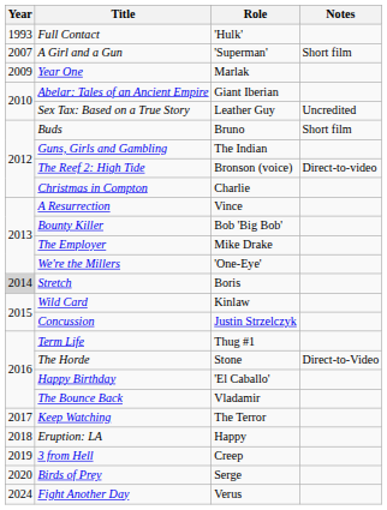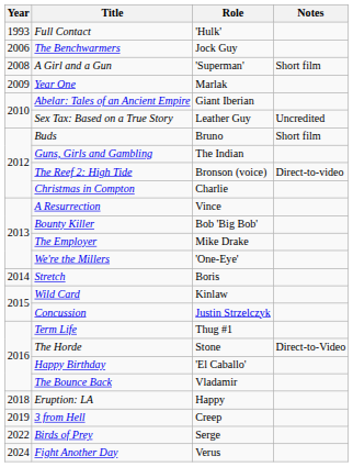+ row: 2006 | The Benchwarmers | Jock Guy
A Girl and a Gun | Year: 2007 -> 2008
Stretch | Year: lightgrey background -> no background
- row: 2017 | Keep Watching | The Terror
Birds of Prey | Year: 2020 -> 2022
